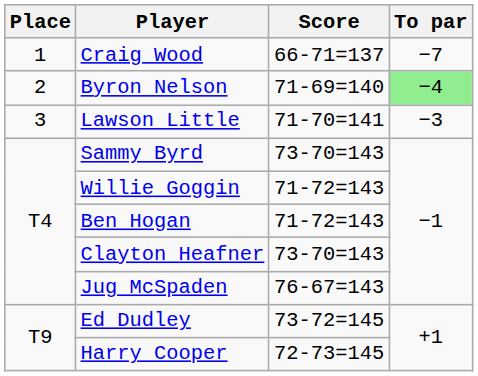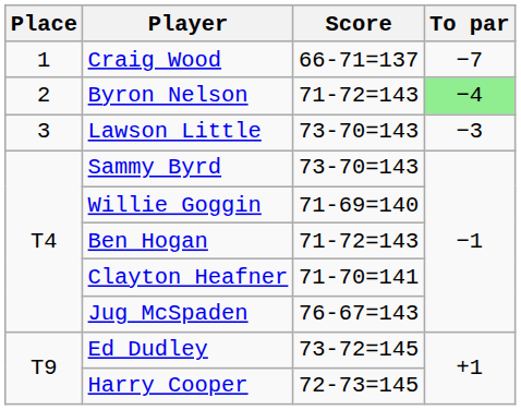Byron Nelson | Score: 71-69=140 -> 71-72=143
Lawson Little | Score: 71-70=141 -> 73-70=143
Willie Goggin | Score: 71-72=143 -> 71-69=140
Clayton Heafner | Score: 73-70=143 -> 71-70=141
